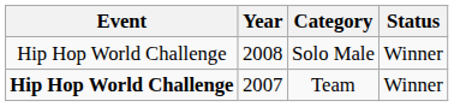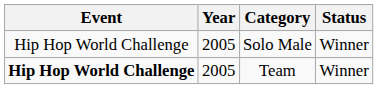Solo Male | Year: 2008 -> 2005
Team | Year: 2007 -> 2005
